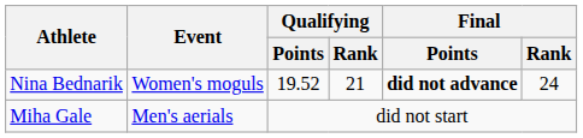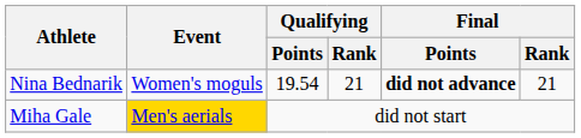Nina Bednarik | Qualifying / Points: 19.52 -> 19.54
Nina Bednarik | Final / Rank: 24 -> 21
Miha Gale | Event: no background -> gold background
